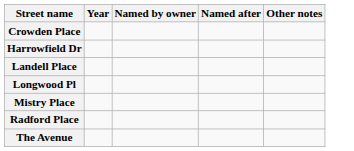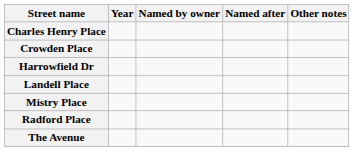+ row: Charles Henry Place
- row: Longwood Pl
